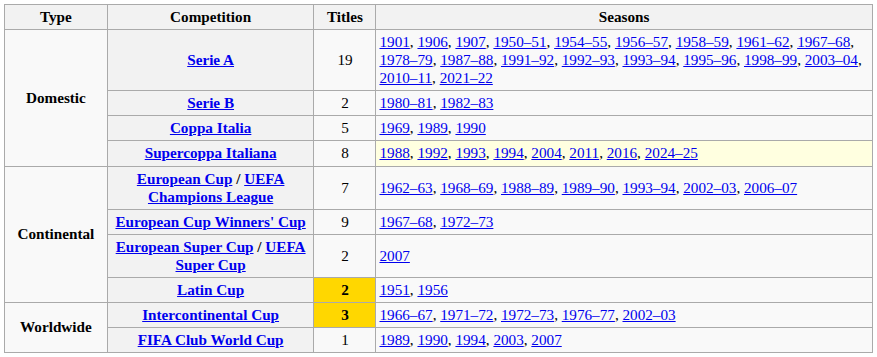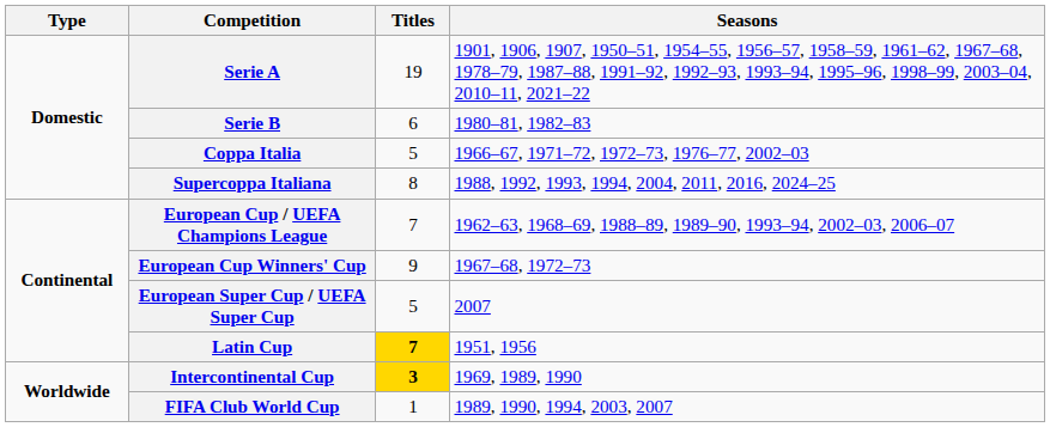Serie B | Titles: 2 -> 6
Coppa Italia | Seasons: 1969, 1989, 1990 -> 1966–67, 1971–72, 1972–73, 1976–77, 2002–03
Supercoppa Italiana | Seasons: lightyellow background -> no background
European Super Cup / UEFA Super Cup | Titles: 2 -> 5
Latin Cup | Titles: 2 -> 7
Intercontinental Cup | Seasons: 1966–67, 1971–72, 1972–73, 1976–77, 2002–03 -> 1969, 1989, 1990
